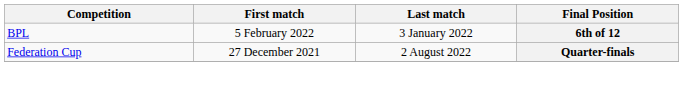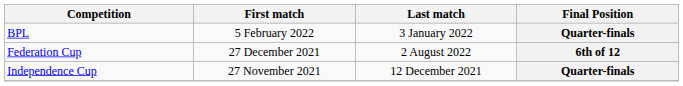BPL | Final Position: 6th of 12 -> Quarter-finals
Federation Cup | Final Position: Quarter-finals -> 6th of 12
+ row: Independence Cup | 27 November 2021 | 12 December 2021 | Quarter-finals
